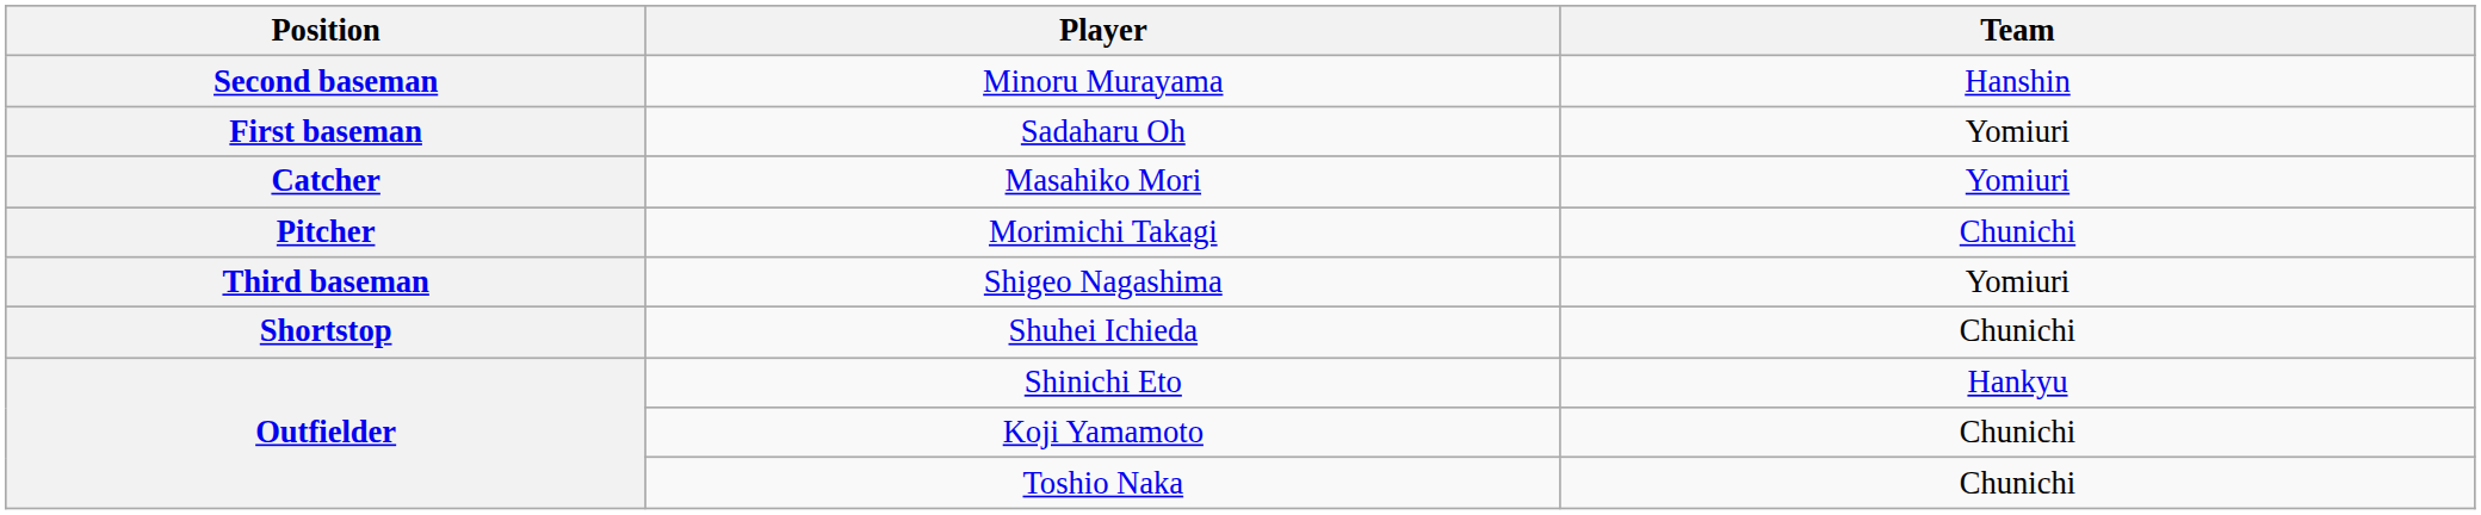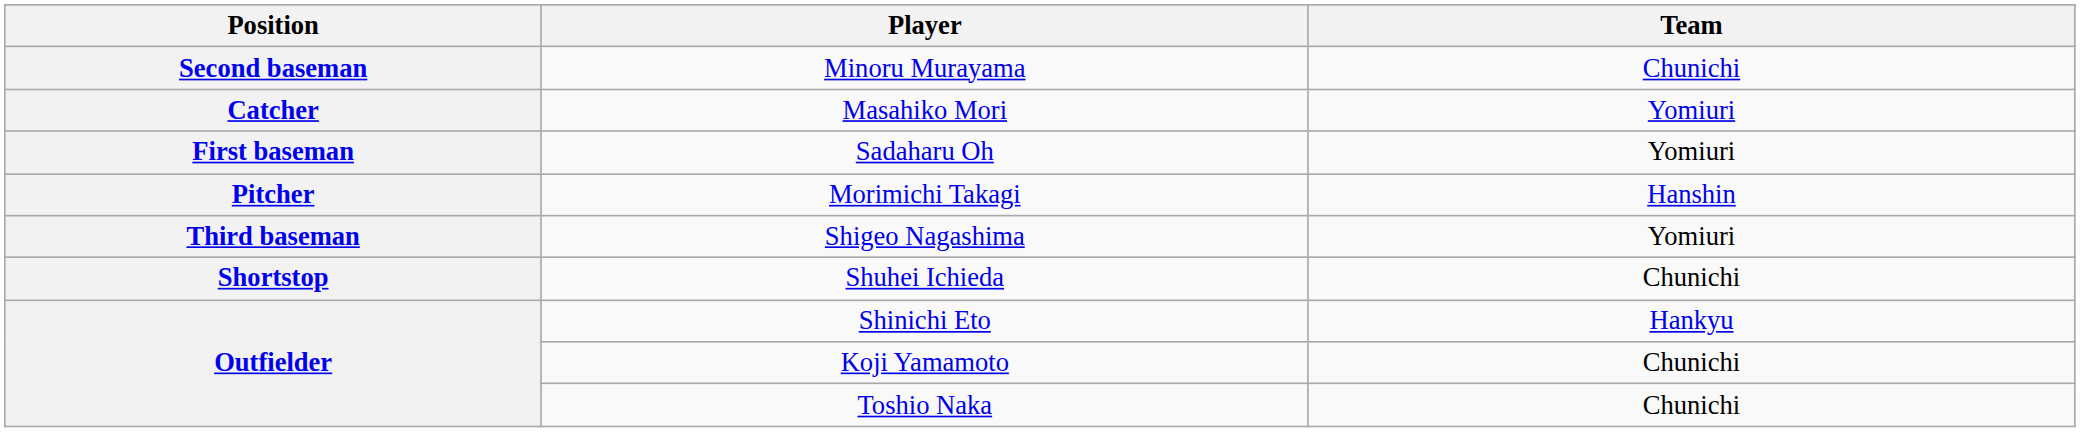Minoru Murayama | Team: Hanshin -> Chunichi
rows swapped: Masahiko Mori <-> Sadaharu Oh
Morimichi Takagi | Team: Chunichi -> Hanshin
